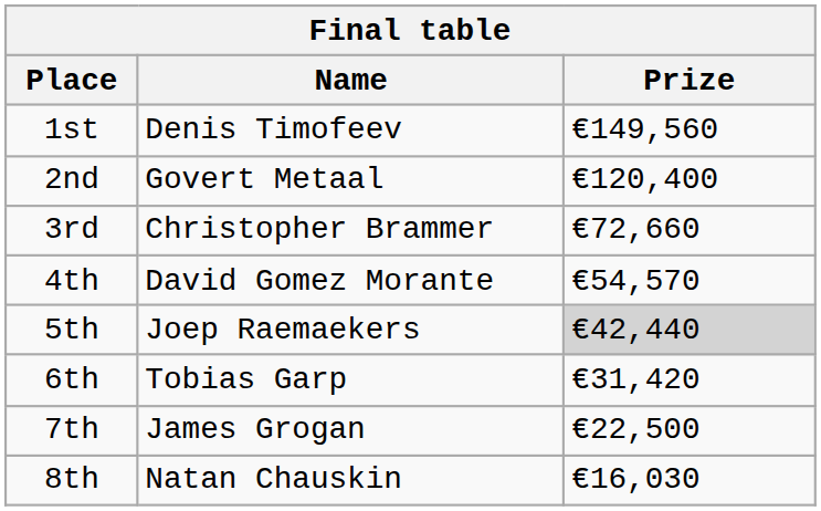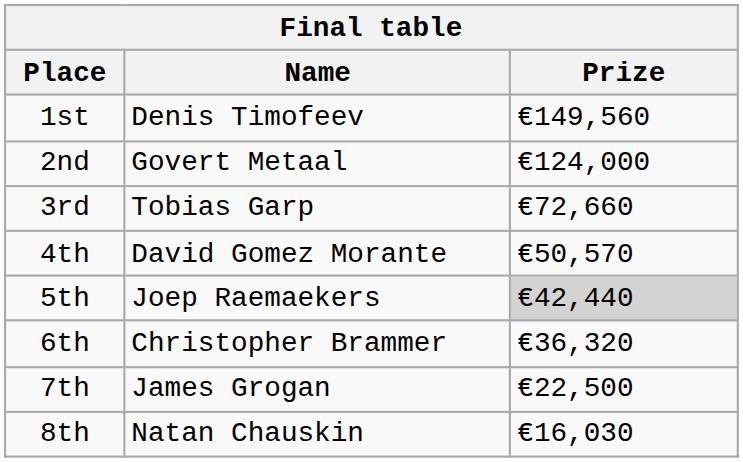2nd | Prize: €120,400 -> €124,000
3rd | Name: Christopher Brammer -> Tobias Garp
4th | Prize: €54,570 -> €50,570
6th | Name: Tobias Garp -> Christopher Brammer
6th | Prize: €31,420 -> €36,320
